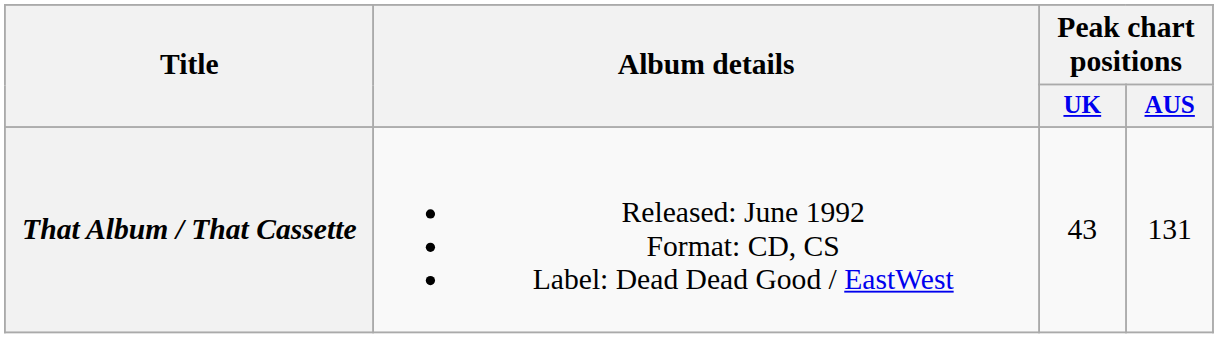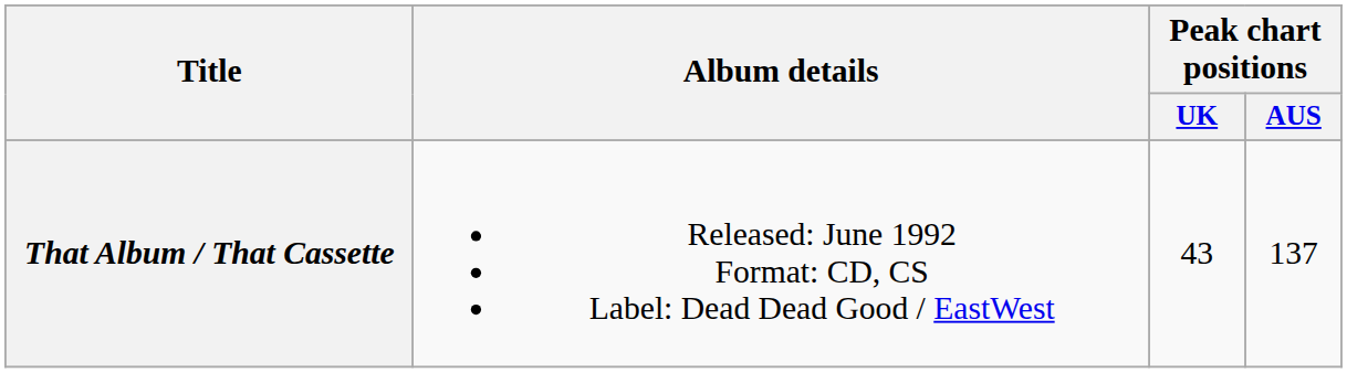That Album / That Cassette | Peak chart positions / AUS: 131 -> 137
